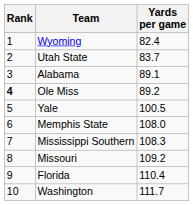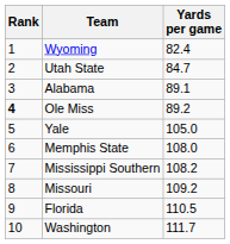Utah State | Yards per game: 83.7 -> 84.7
Yale | Yards per game: 100.5 -> 105.0
Mississippi Southern | Yards per game: 108.3 -> 108.2
Florida | Yards per game: 110.4 -> 110.5
